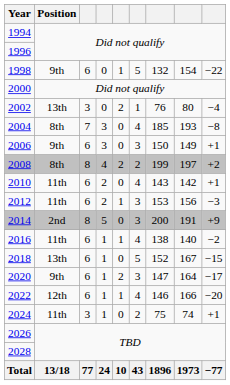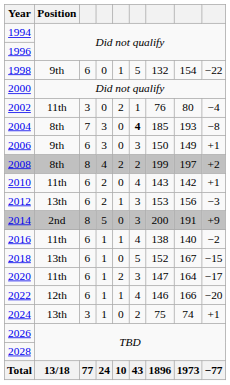2002 | Position: 13th -> 11th
2004 | column 6: normal -> bold
2012 | Position: 11th -> 13th
2020 | Position: 9th -> 11th
2024 | Position: 11th -> 13th
